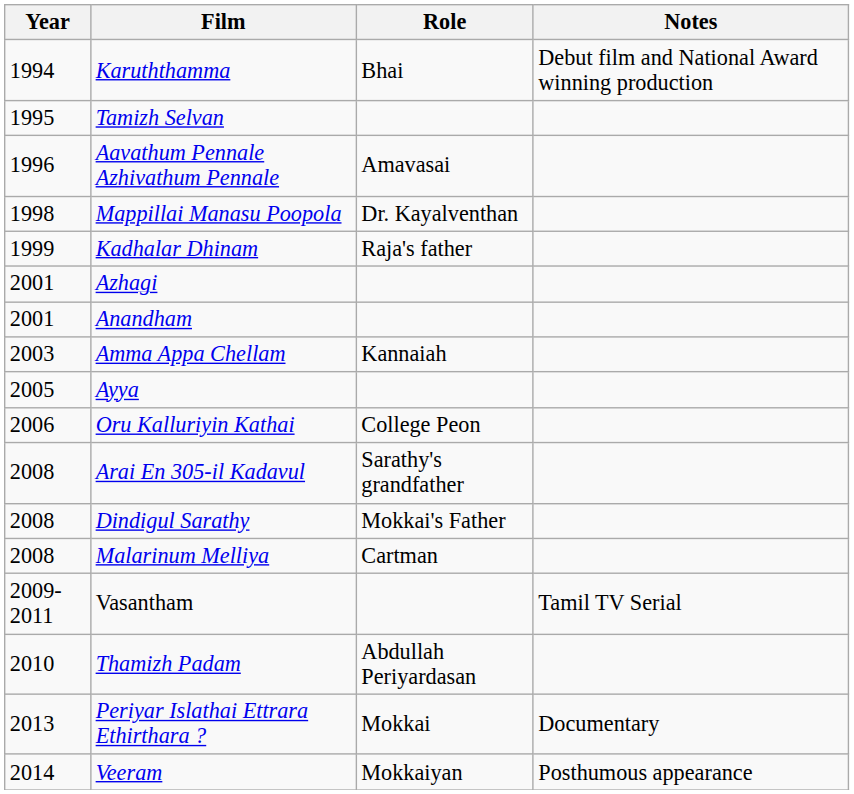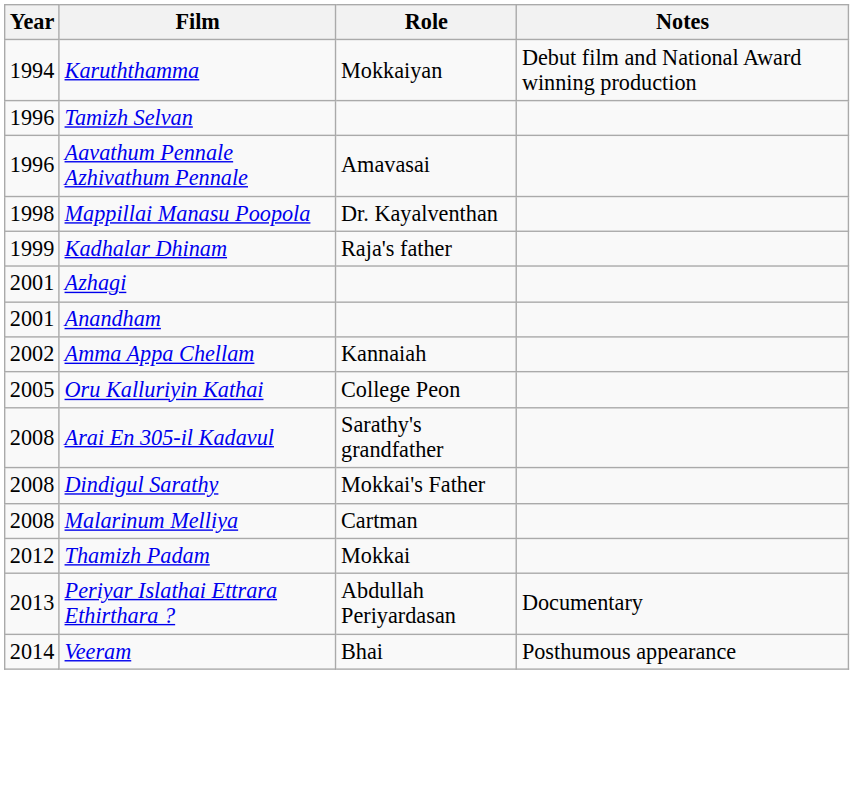Karuththamma | Role: Bhai -> Mokkaiyan
Tamizh Selvan | Year: 1995 -> 1996
Amma Appa Chellam | Year: 2003 -> 2002
- row: 2005 | Ayya
Oru Kalluriyin Kathai | Year: 2006 -> 2005
- row: 2009-2011 | Vasantham | Tamil TV Serial
Thamizh Padam | Year: 2010 -> 2012
Thamizh Padam | Role: Abdullah Periyardasan -> Mokkai
Periyar Islathai Ettrara Ethirthara ? | Role: Mokkai -> Abdullah Periyardasan
Veeram | Role: Mokkaiyan -> Bhai
